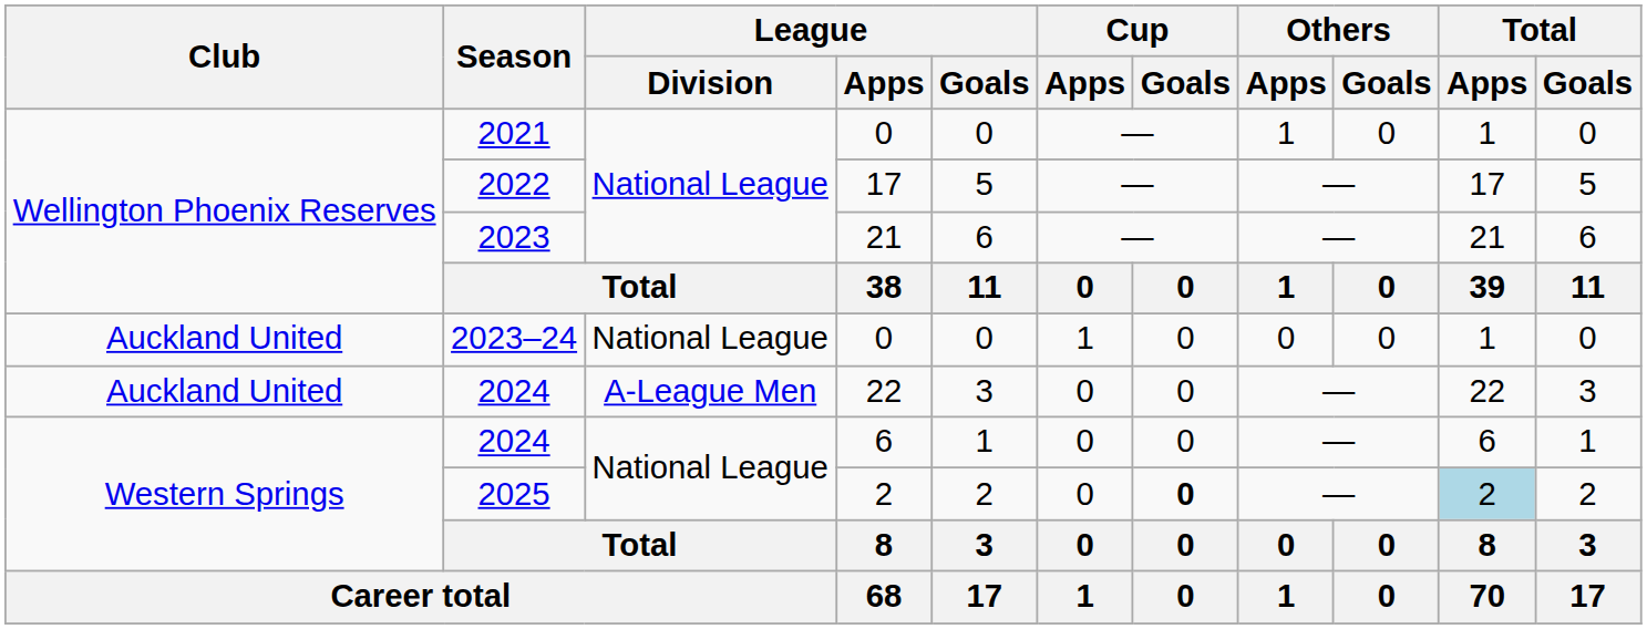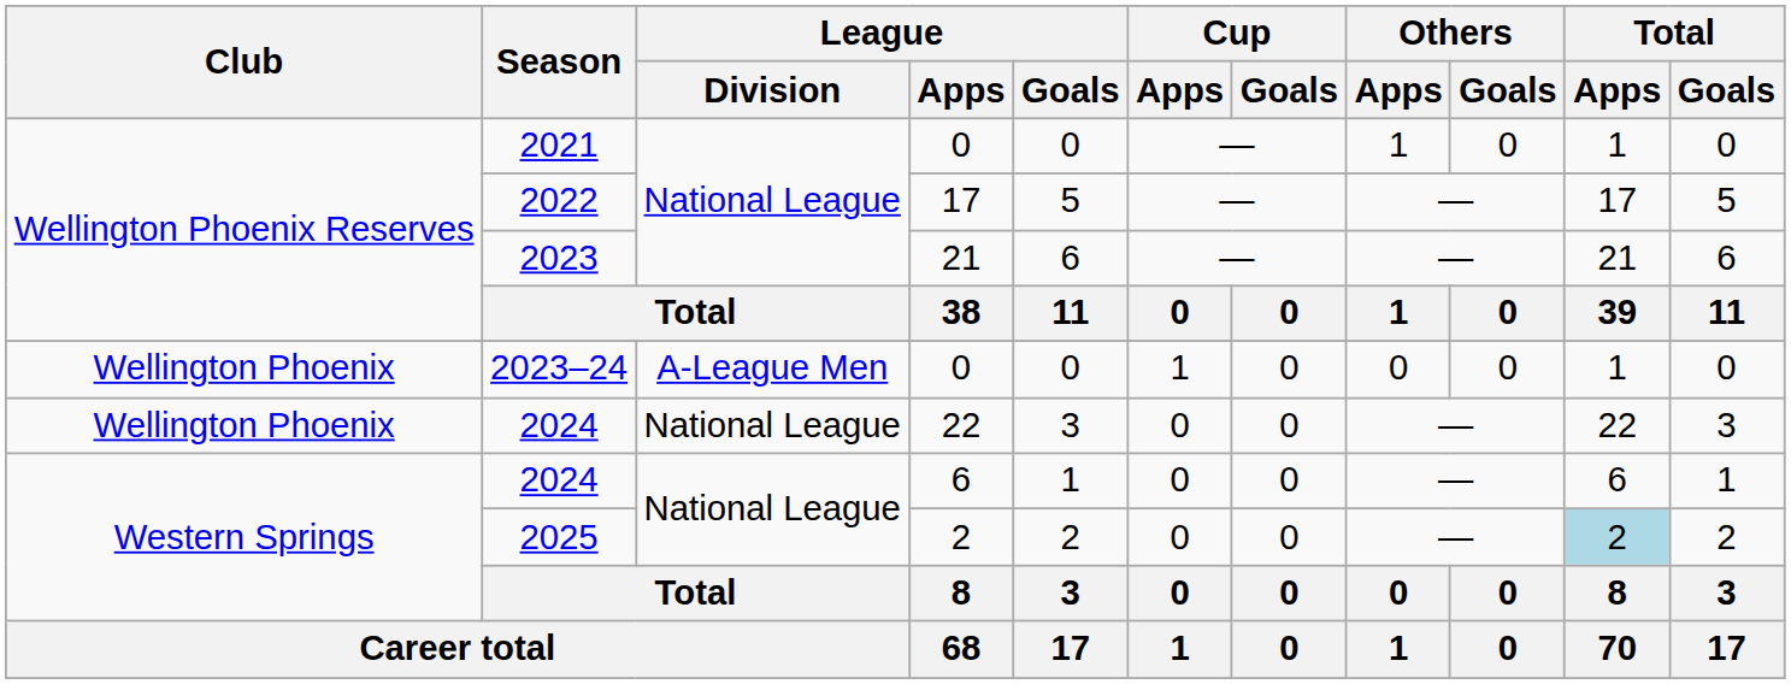2023–24 | Club: Auckland United -> Wellington Phoenix
2023–24 | League / Division: National League -> A-League Men
2024 / 22 | Club: Auckland United -> Wellington Phoenix
2024 / 22 | League / Division: A-League Men -> National League
2025 | Cup / Goals: bold -> normal
